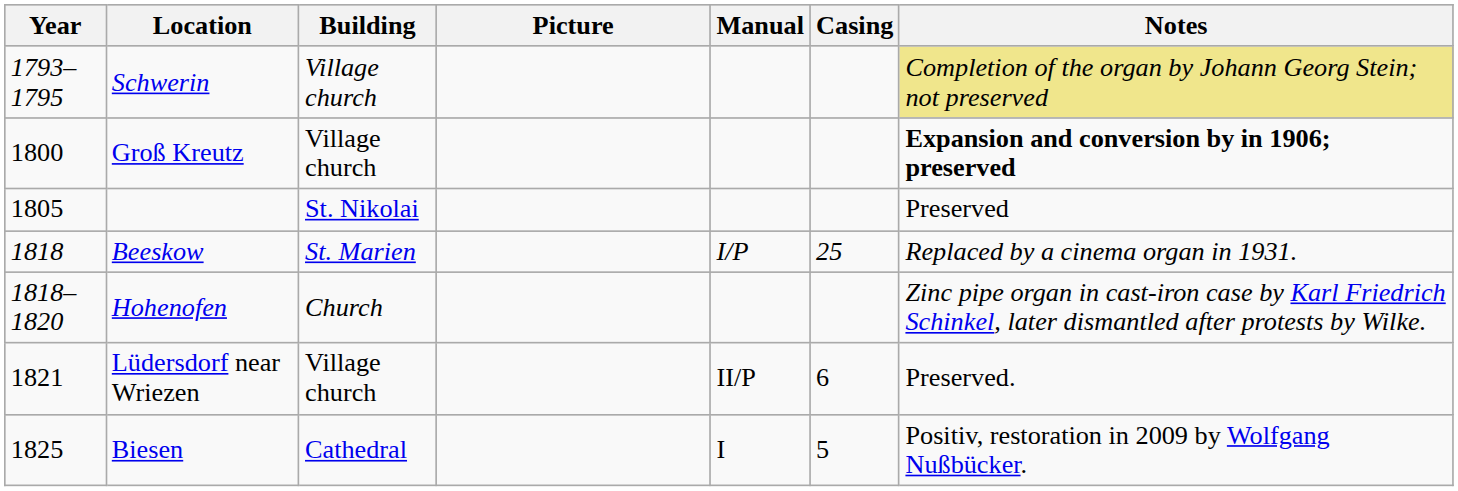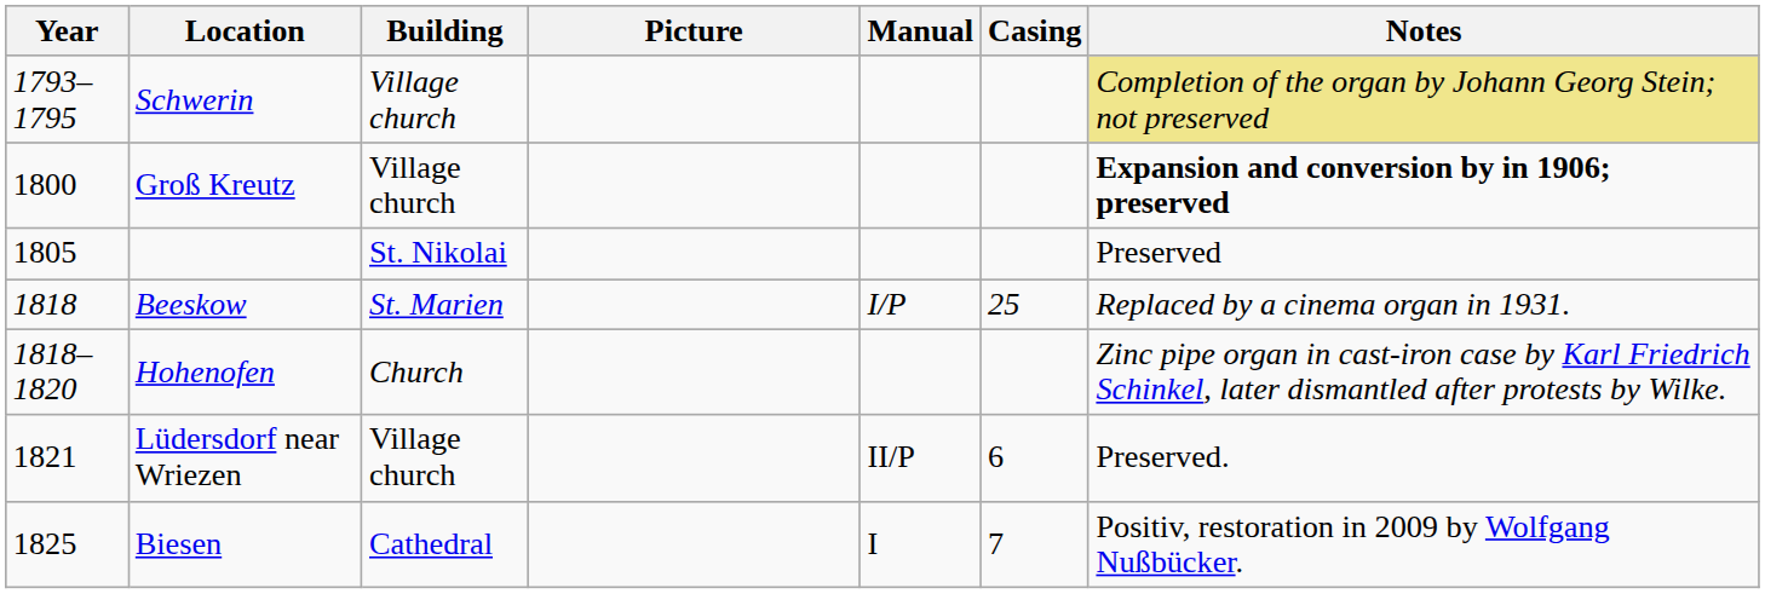Biesen | Casing: 5 -> 7
